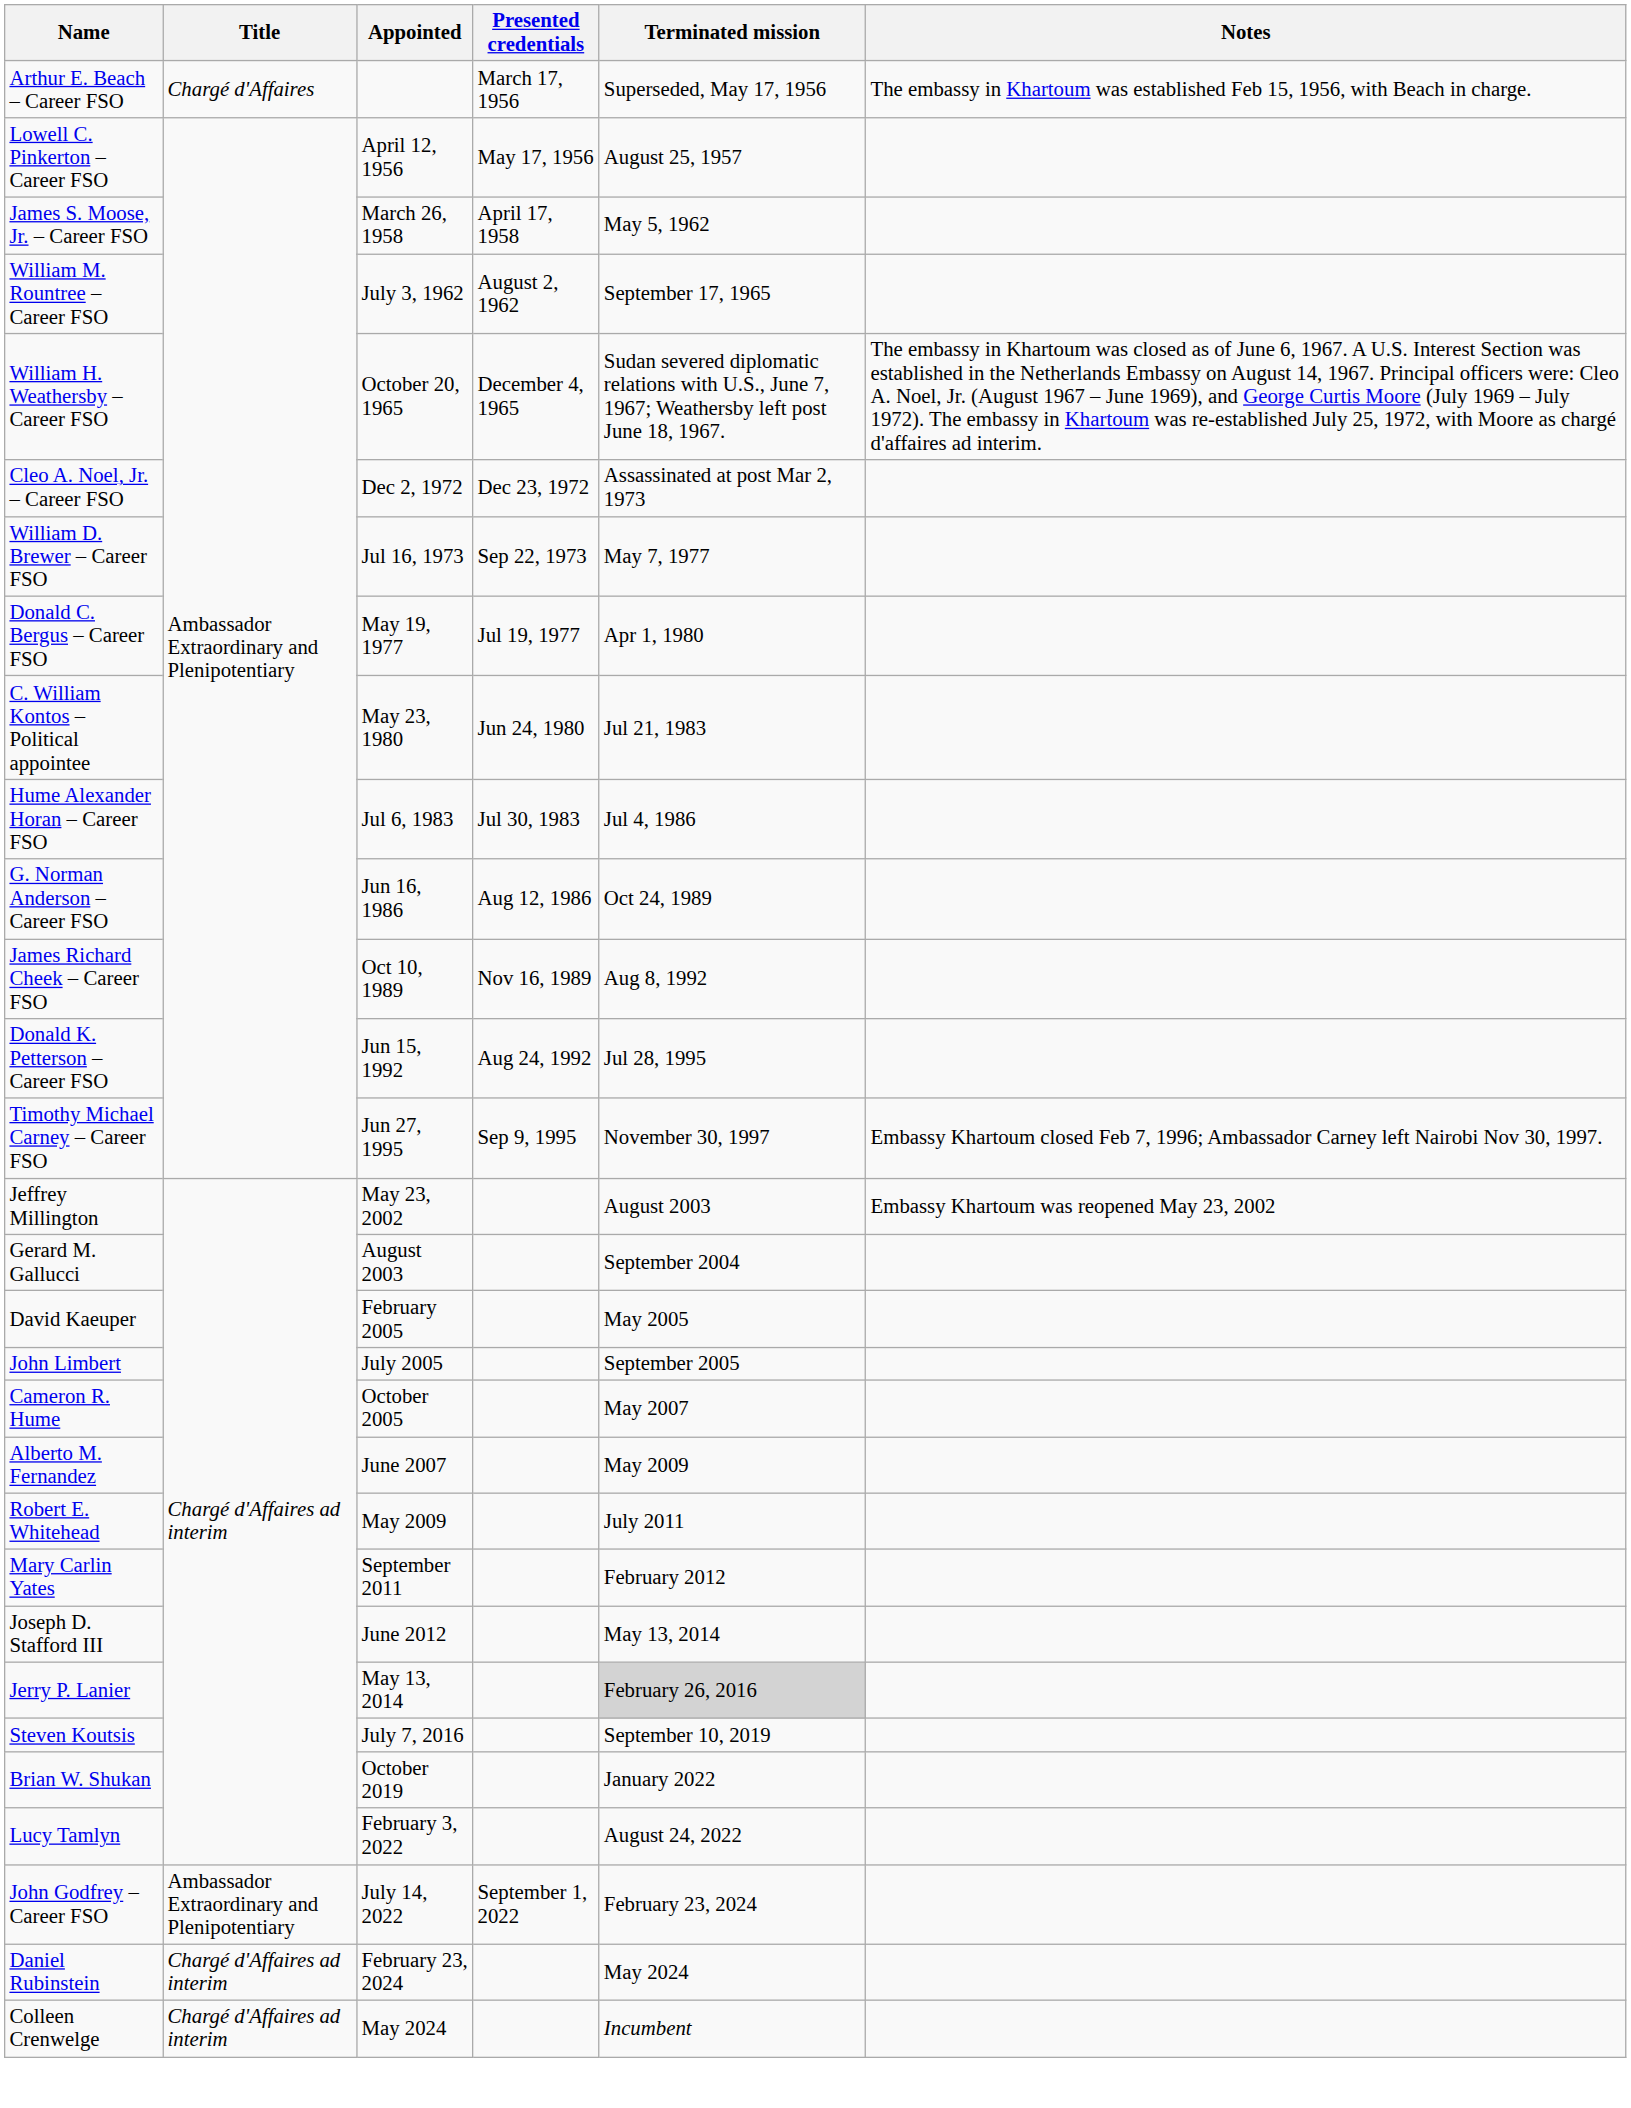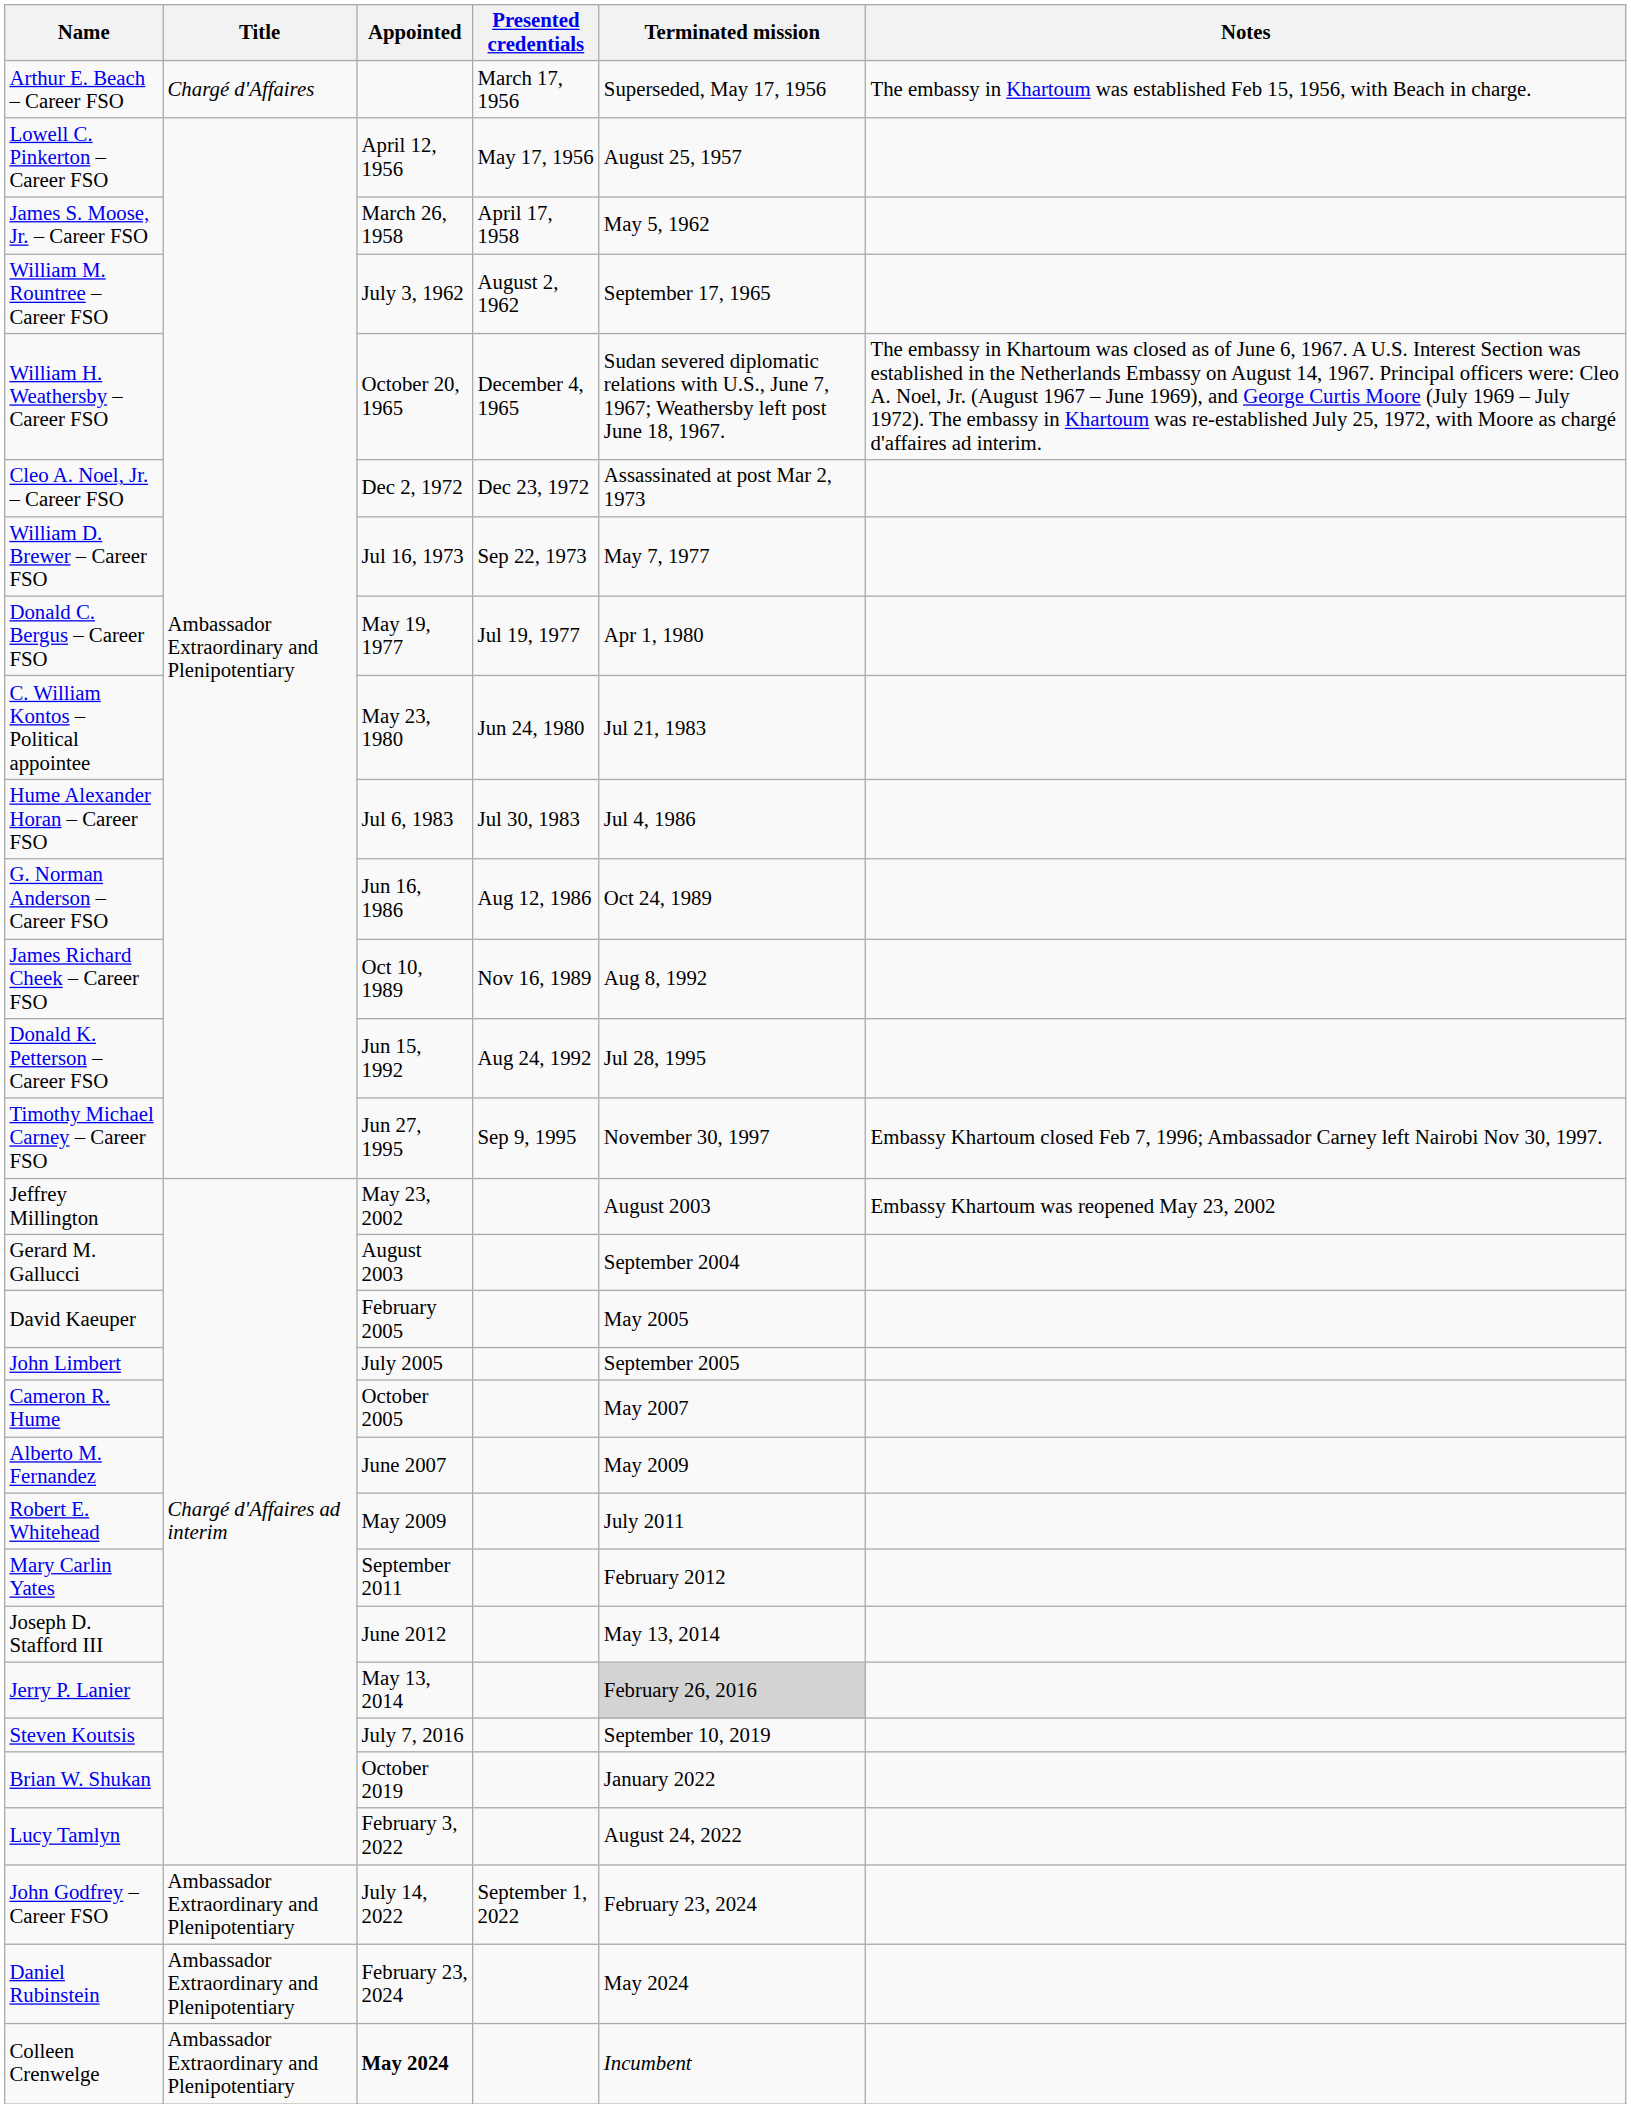Daniel Rubinstein | Title: Chargé d'Affaires ad interim -> Ambassador Extraordinary and Plenipotentiary
Colleen Crenwelge | Title: Chargé d'Affaires ad interim -> Ambassador Extraordinary and Plenipotentiary
Colleen Crenwelge | Appointed: normal -> bold
